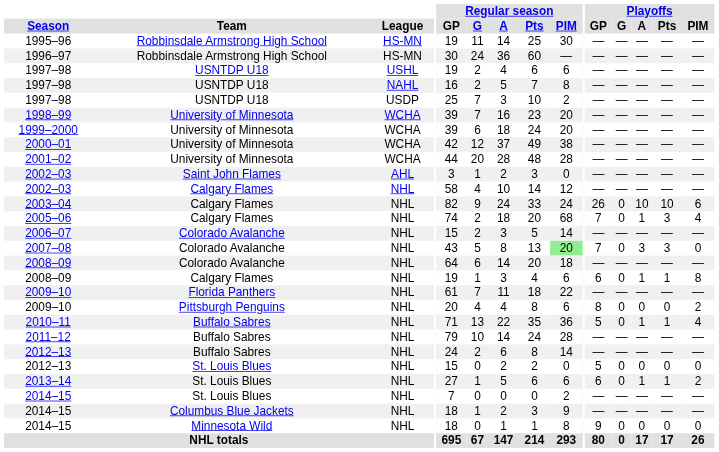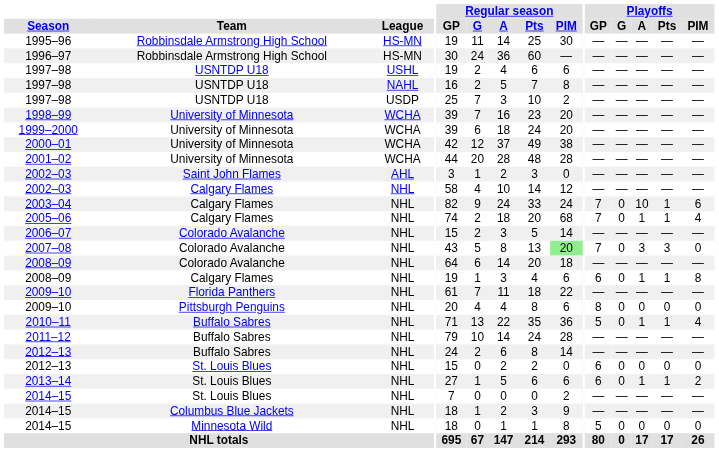2003–04 | Playoffs / GP: 26 -> 7
2003–04 | Playoffs / Pts: 10 -> 1
2005–06 | Playoffs / Pts: 3 -> 1
2009–10 / Pittsburgh Penguins | Playoffs / PIM: 2 -> 0
2012–13 / St. Louis Blues | Playoffs / GP: 5 -> 6
2014–15 / Minnesota Wild | Playoffs / GP: 9 -> 5
